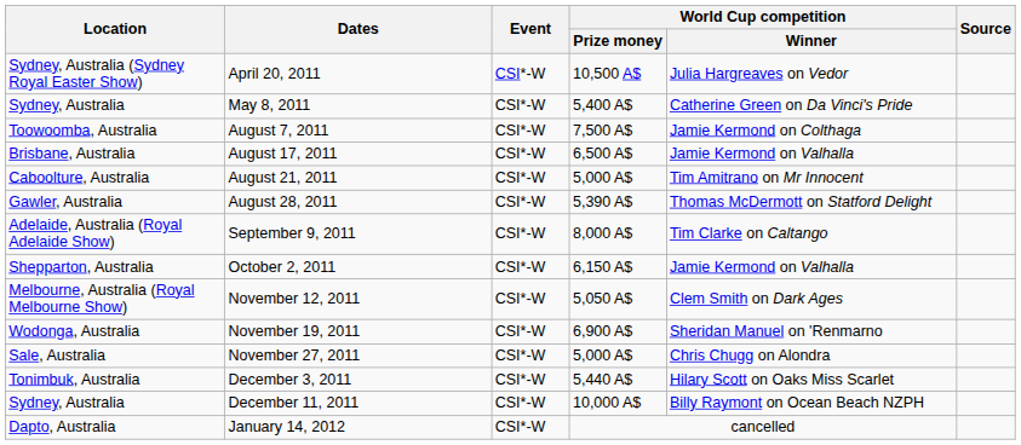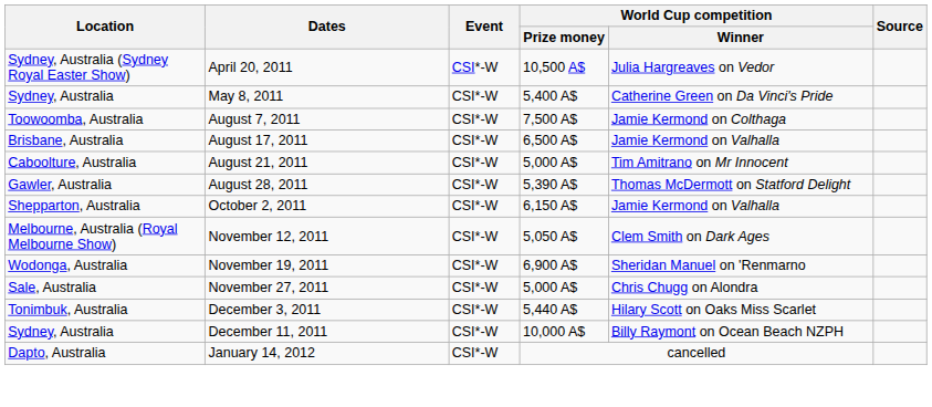- row: Adelaide, Australia (Royal Adelaide Show) | September 9, 2011 | CSI*-W | 8,000 A$ | Tim Clarke on Caltango
